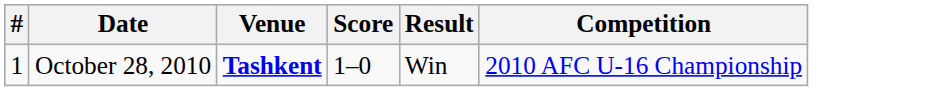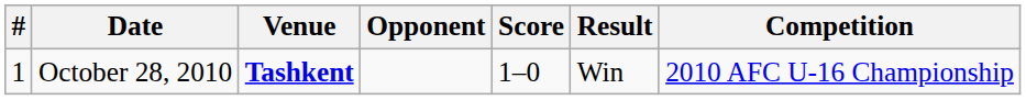+ column: Opponent
